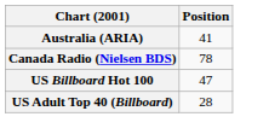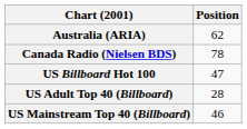Australia (ARIA) | Position: 41 -> 62
+ row: US Mainstream Top 40 (Billboard) | 46
